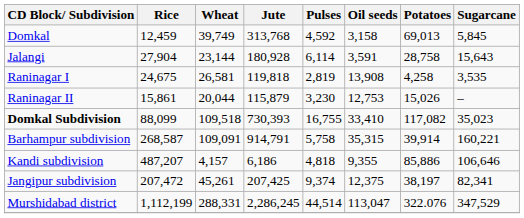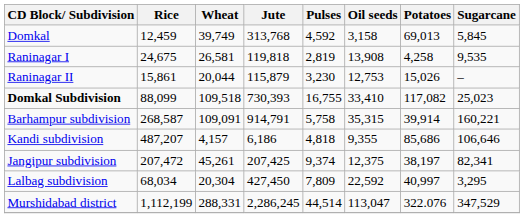- row: Jalangi | 27,904 | 23,144 | 180,928 | 6,114 | 3,591 | 28,758 | 15,643
Raninagar I | Sugarcane: 3,535 -> 9,535
Domkal Subdivision | Sugarcane: 35,023 -> 25,023
Kandi subdivision | Potatoes: 85,886 -> 85,686
+ row: Lalbag subdivision | 68,034 | 20,304 | 427,450 | 7,809 | 22,592 | 40,997 | 3,295
